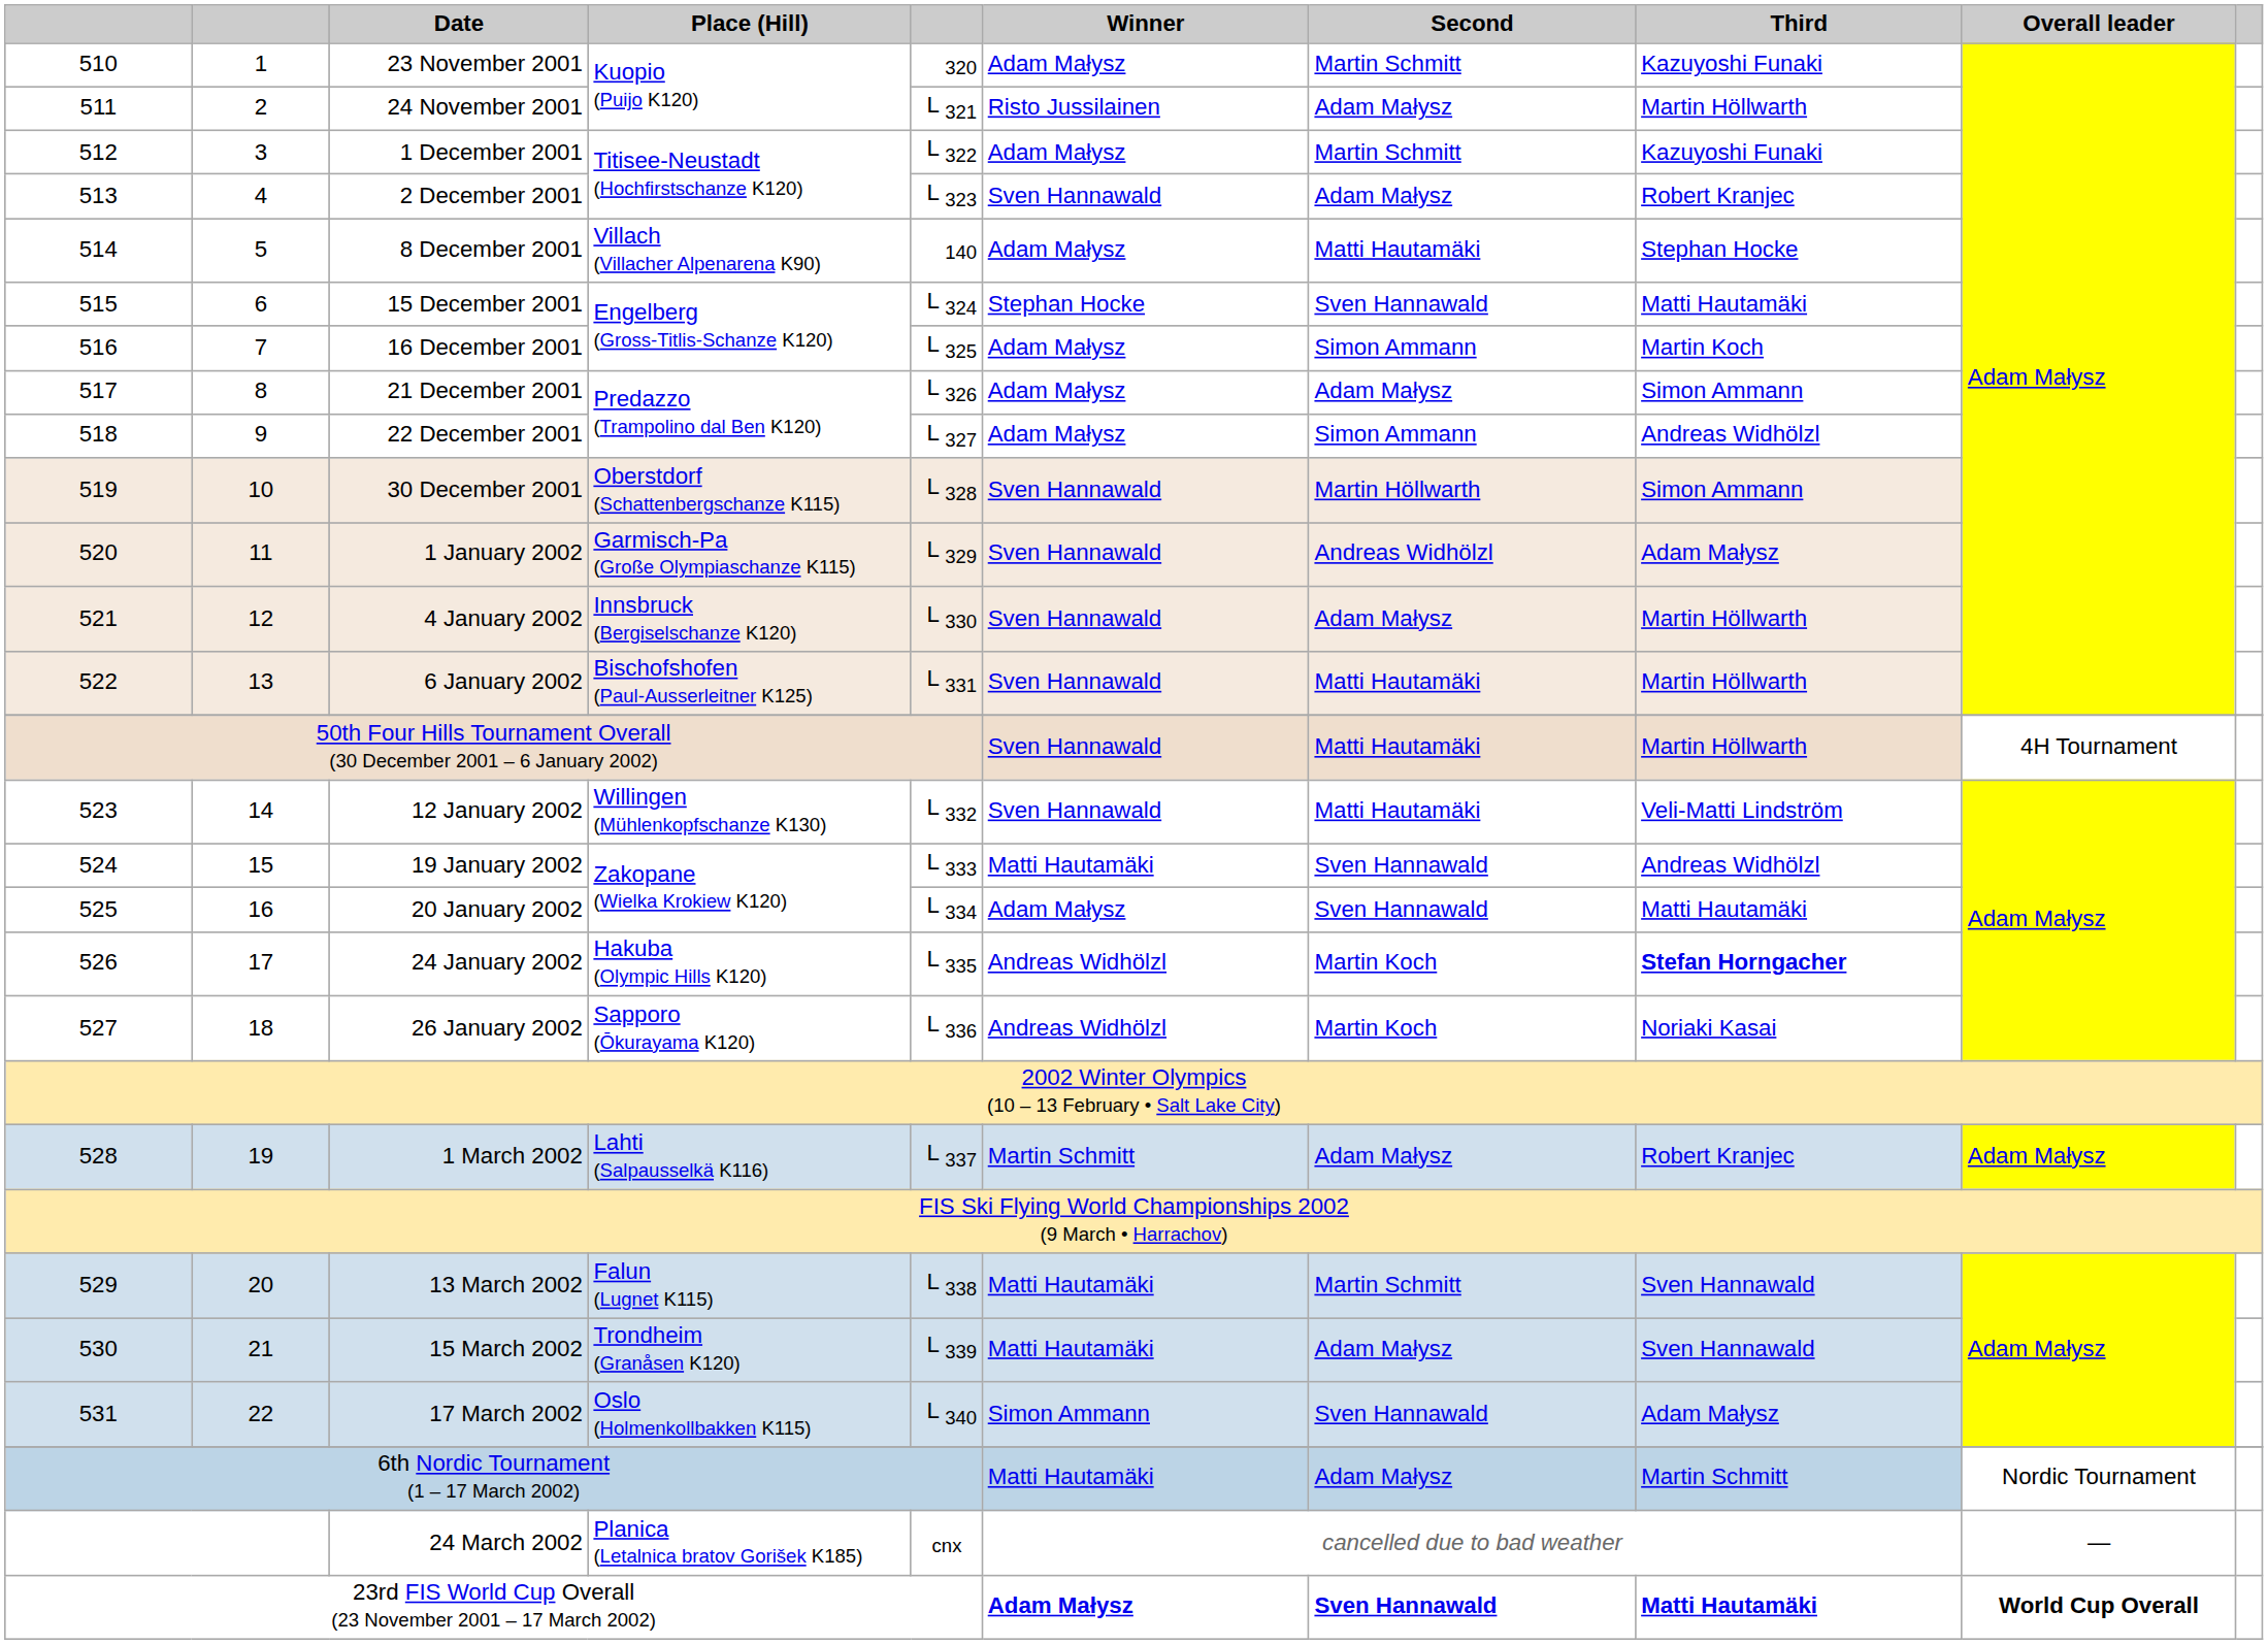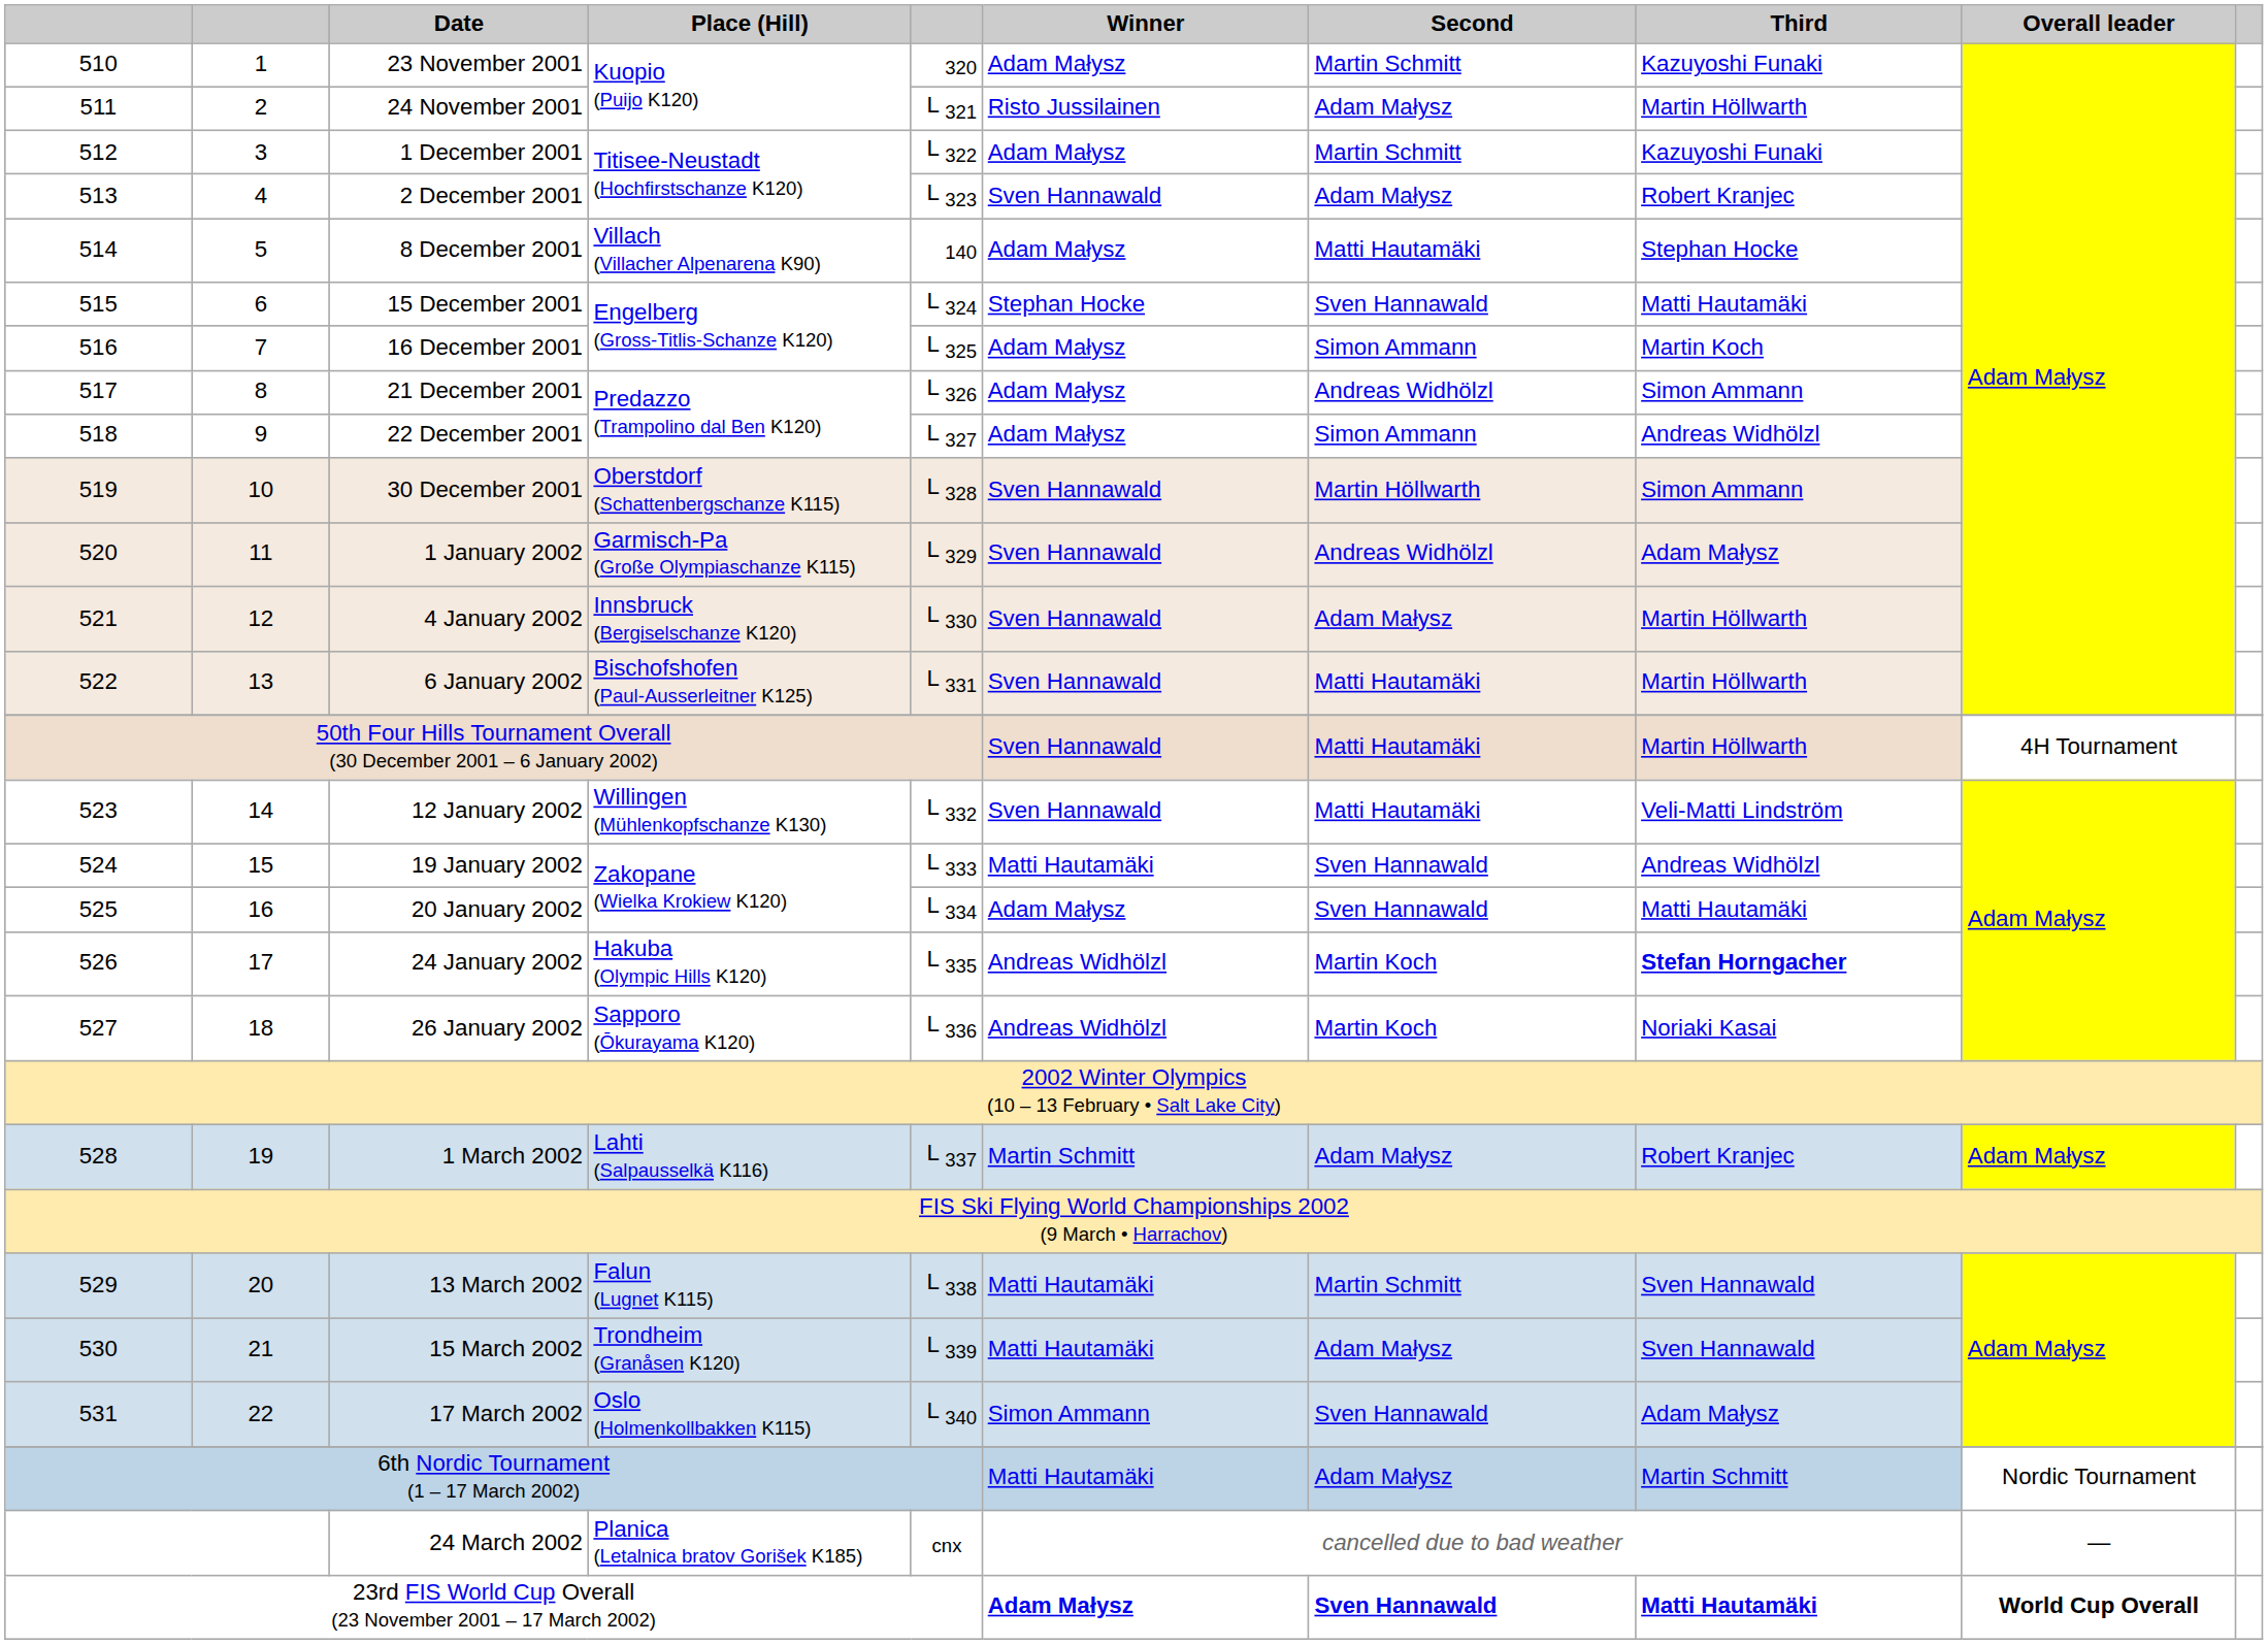21 December 2001 | Second: Adam Małysz -> Andreas Widhölzl
